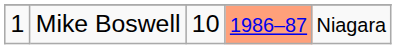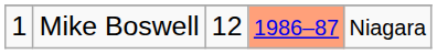Mike Boswell | column 3: 10 -> 12
